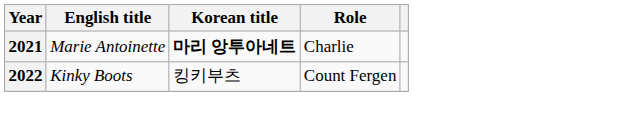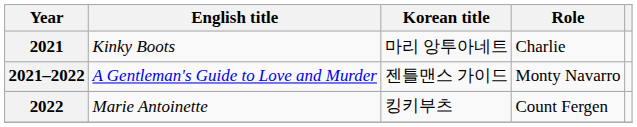2021 | English title: Marie Antoinette -> Kinky Boots
2021 | Korean title: bold -> normal
+ row: 2021–2022 | A Gentleman's Guide to Love and Murder | 젠틀맨스 가이드 | Monty Navarro
2022 | English title: Kinky Boots -> Marie Antoinette
